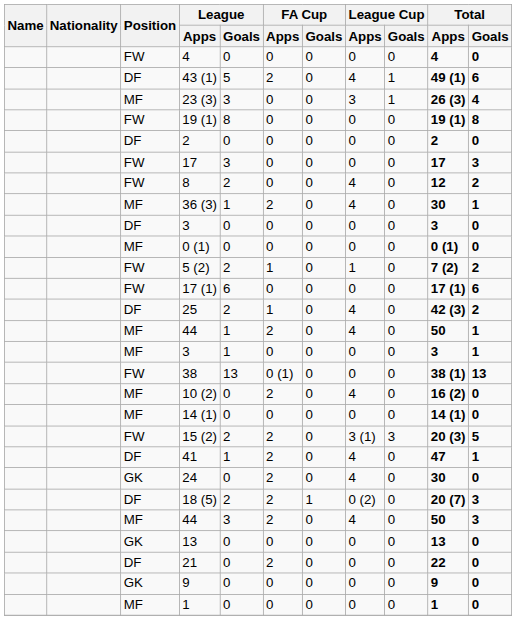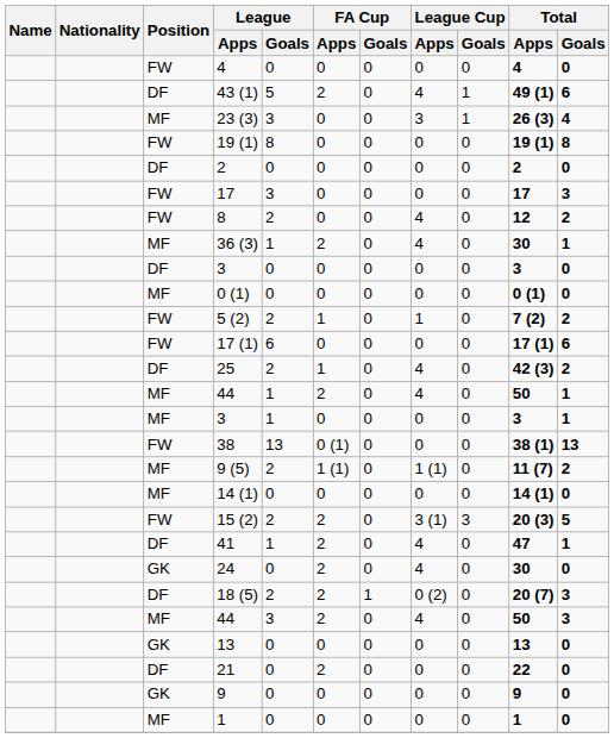+ row: MF | 9 (5) | 2 | 1 (1) | 0 | 1 (1) | 0 | 11 (7) | 2
- row: MF | 10 (2) | 0 | 2 | 0 | 4 | 0 | 16 (2) | 0
